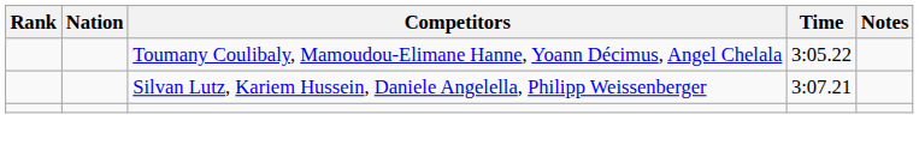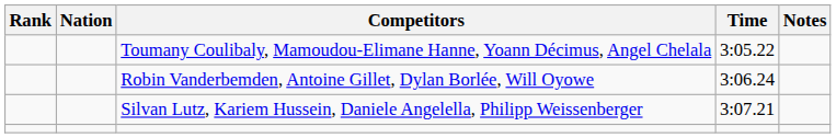+ row: Robin Vanderbemden, Antoine Gillet, Dylan Borlée, Will Oyowe | 3:06.24
